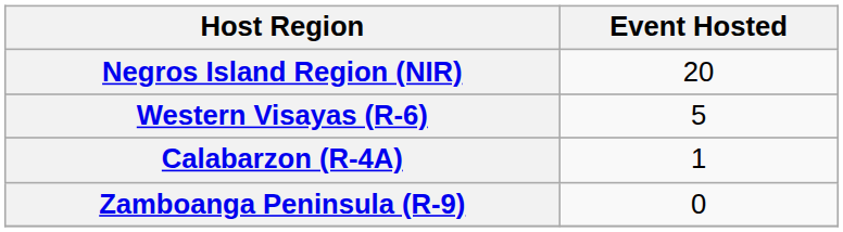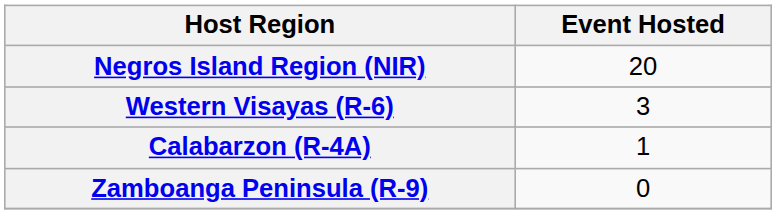Western Visayas (R-6) | Event Hosted: 5 -> 3
